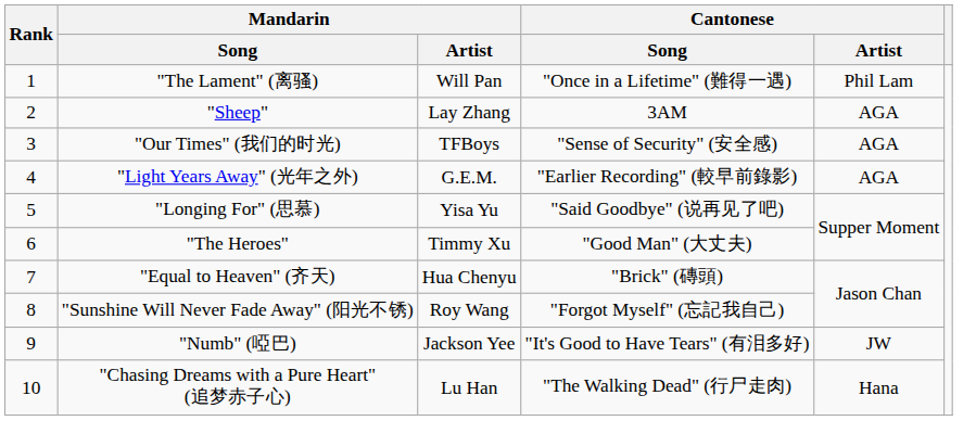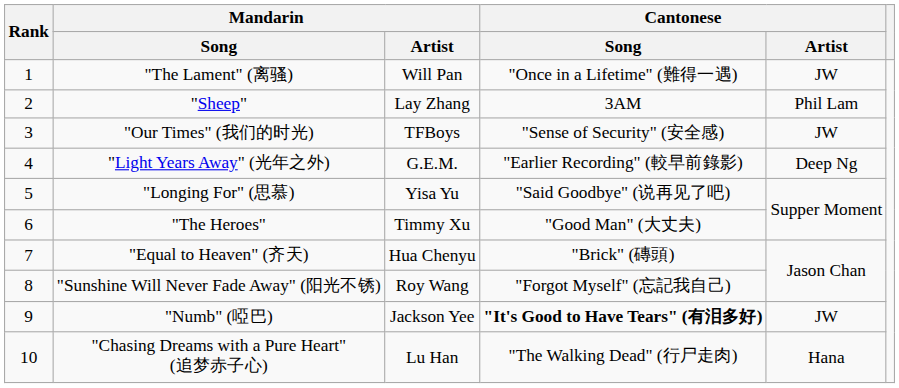"The Lament" (离骚) | Cantonese / Artist: Phil Lam -> JW
"Sheep" | Cantonese / Artist: AGA -> Phil Lam
"Our Times" (我们的时光) | Cantonese / Artist: AGA -> JW
"Light Years Away" (光年之外) | Cantonese / Artist: AGA -> Deep Ng
"Numb" (啞巴) | Cantonese / Song: normal -> bold
